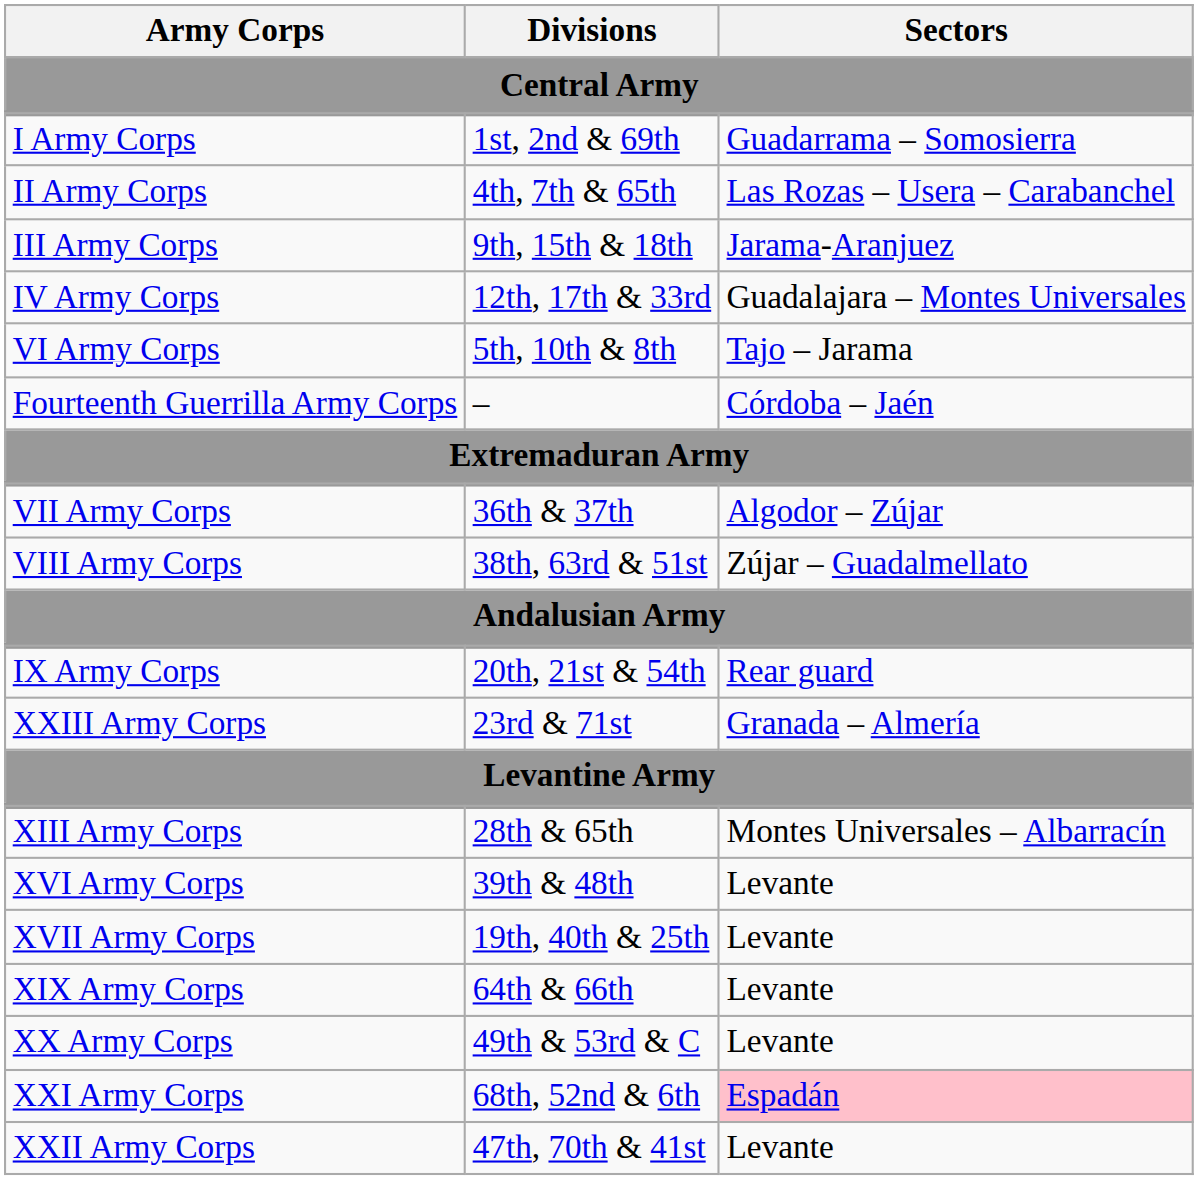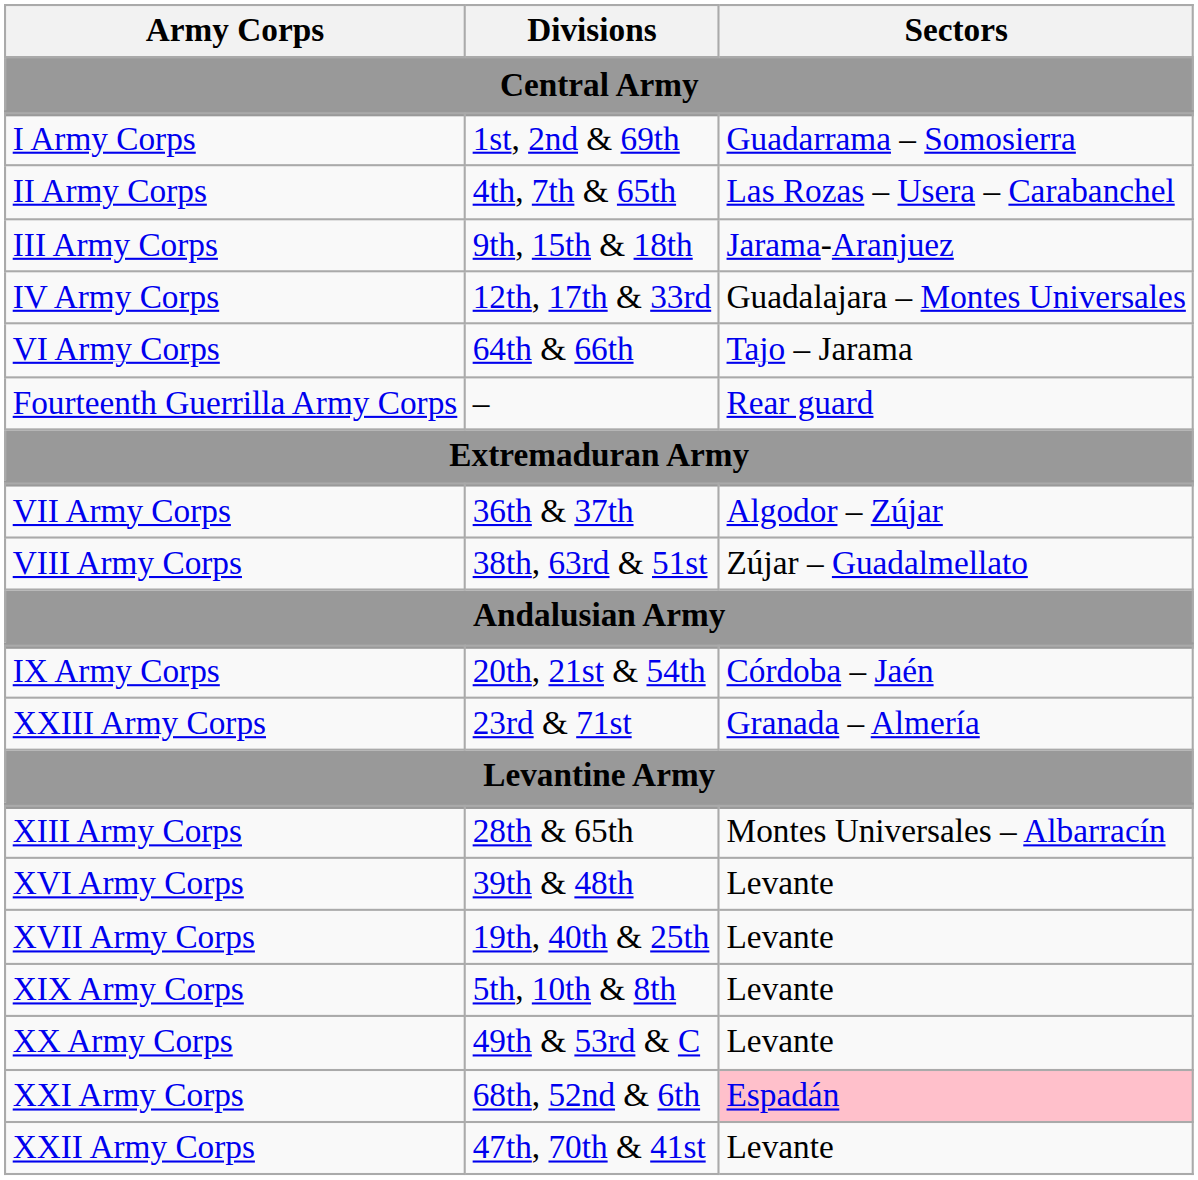VI Army Corps | Divisions: 5th, 10th & 8th -> 64th & 66th
Fourteenth Guerrilla Army Corps | Sectors: Córdoba – Jaén -> Rear guard
IX Army Corps | Sectors: Rear guard -> Córdoba – Jaén
XIX Army Corps | Divisions: 64th & 66th -> 5th, 10th & 8th
